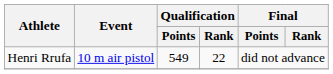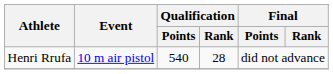Henri Rrufa | Qualification / Points: 549 -> 540
Henri Rrufa | Qualification / Rank: 22 -> 28
